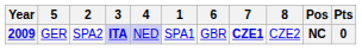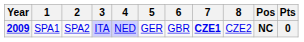columns swapped: 1 <-> 5
2009 | 3: bold -> normal
